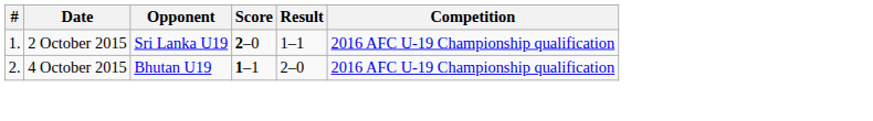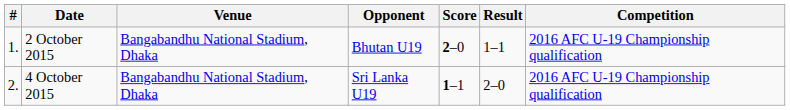+ column: Venue | Bangabandhu National Stadium, Dhaka | Bangabandhu National Stadium, Dhaka
2 October 2015 | Opponent: Sri Lanka U19 -> Bhutan U19
4 October 2015 | Opponent: Bhutan U19 -> Sri Lanka U19
